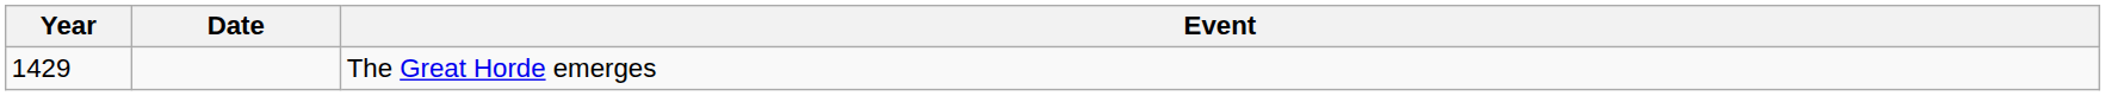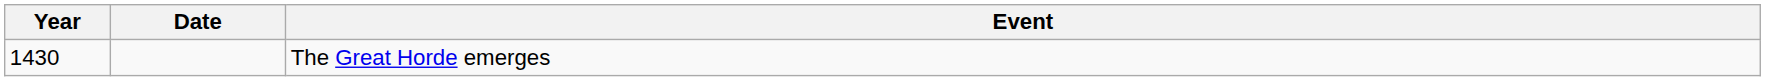The Great Horde emerges | Year: 1429 -> 1430
